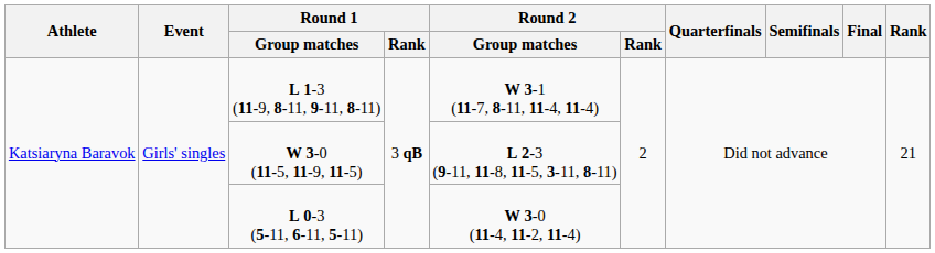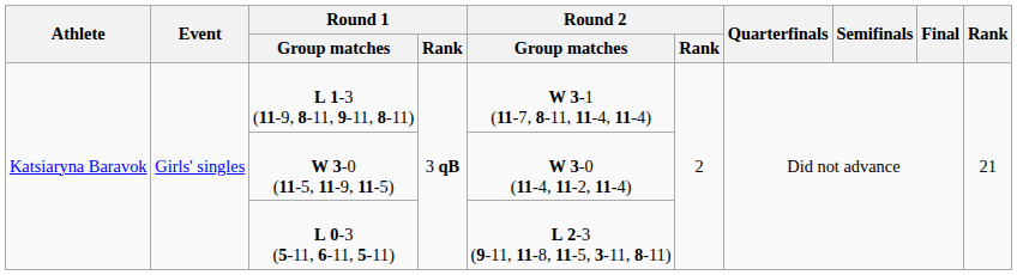W 3-0 (11-5, 11-9, 11-5) | Round 2 / Group matches: L 2-3 (9-11, 11-8, 11-5, 3-11, 8-11) -> W 3-0 (11-4, 11-2, 11-4)
L 0-3 (5-11, 6-11, 5-11) | Round 2 / Group matches: W 3-0 (11-4, 11-2, 11-4) -> L 2-3 (9-11, 11-8, 11-5, 3-11, 8-11)
